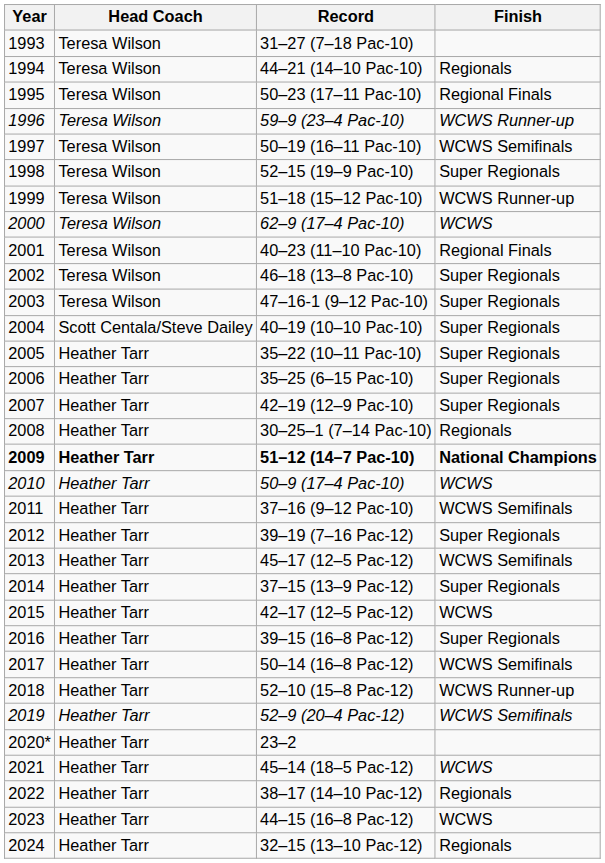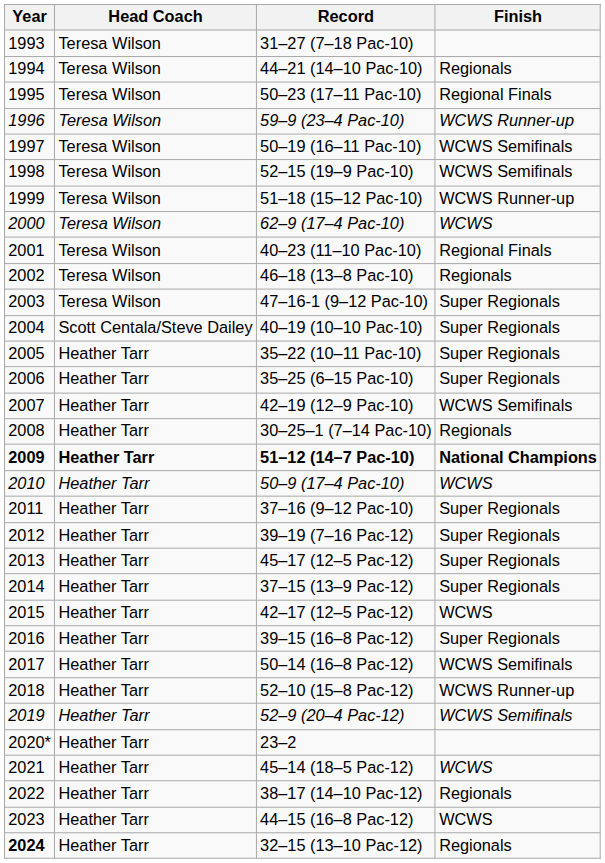52–15 (19–9 Pac-10) | Finish: Super Regionals -> WCWS Semifinals
46–18 (13–8 Pac-10) | Finish: Super Regionals -> Regionals
42–19 (12–9 Pac-10) | Finish: Super Regionals -> WCWS Semifinals
37–16 (9–12 Pac-10) | Finish: WCWS Semifinals -> Super Regionals
45–17 (12–5 Pac-12) | Finish: WCWS Semifinals -> Super Regionals
32–15 (13–10 Pac-12) | Year: normal -> bold
